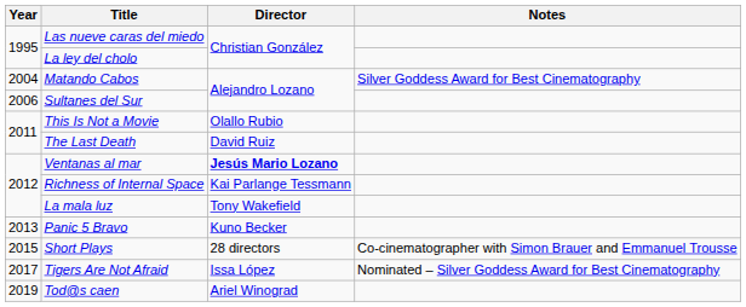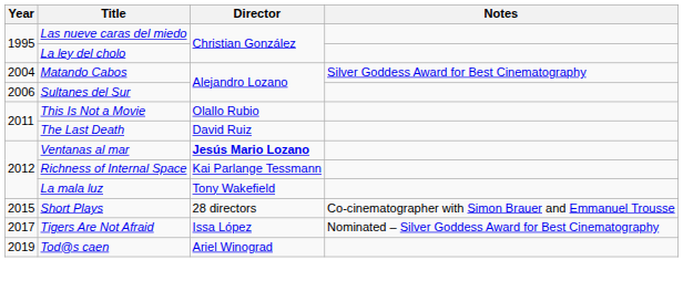- row: 2013 | Panic 5 Bravo | Kuno Becker
